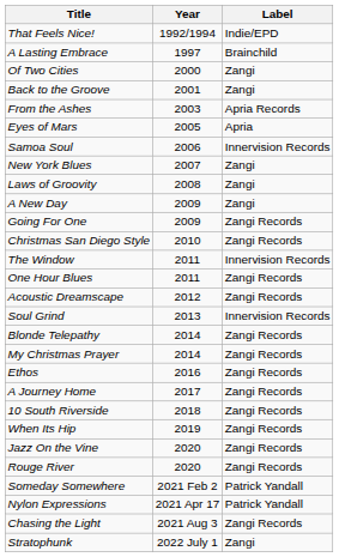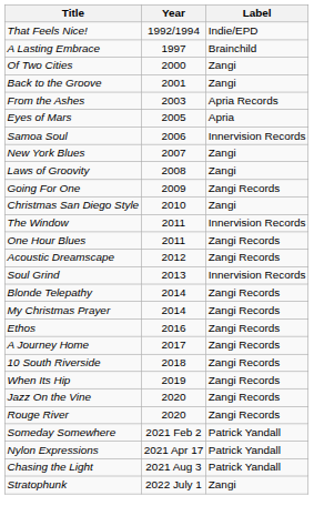- row: A New Day | 2009 | Zangi
Christmas San Diego Style | Label: Zangi Records -> Zangi
Chasing the Light | Label: Zangi Records -> Patrick Yandall
